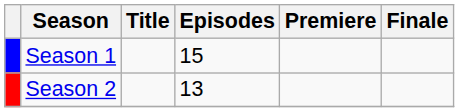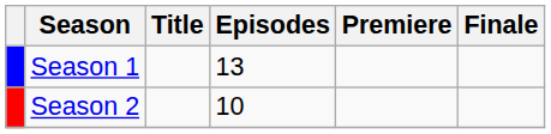Season 1 | Episodes: 15 -> 13
Season 2 | Episodes: 13 -> 10
